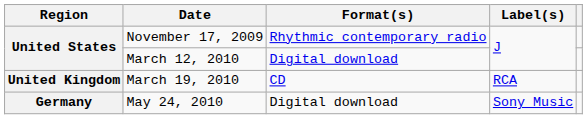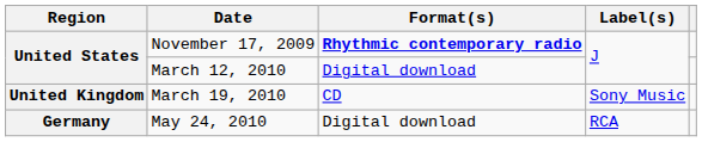November 17, 2009 | Format(s): normal -> bold
March 19, 2010 | Label(s): RCA -> Sony Music
May 24, 2010 | Label(s): Sony Music -> RCA
